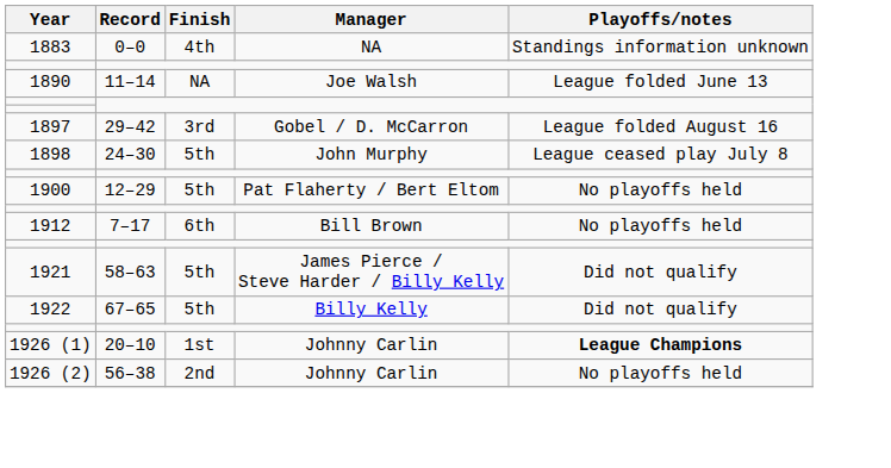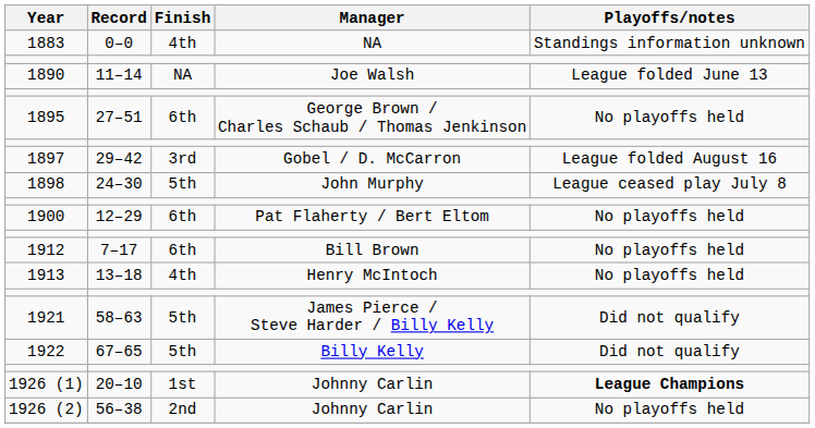+ row: 1895 | 27–51 | 6th | George Brown / Charles Schaub / Thomas Jenkinson | No playoffs held
1900 | Finish: 5th -> 6th
+ row: 1913 | 13–18 | 4th | Henry McIntoch | No playoffs held
